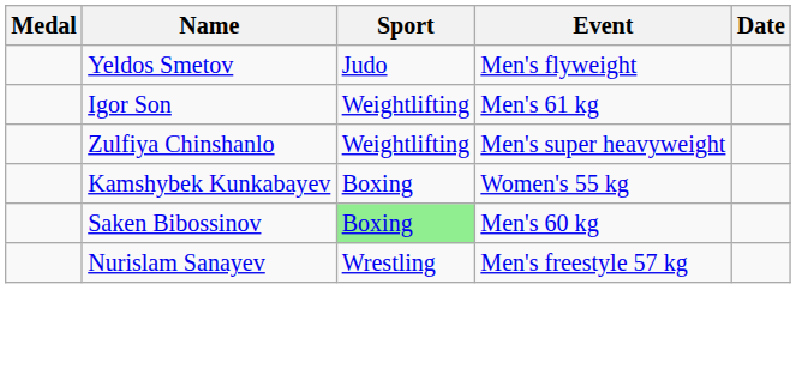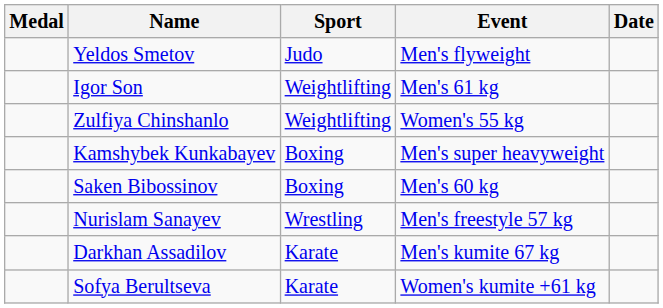Zulfiya Chinshanlo | Event: Men's super heavyweight -> Women's 55 kg
Kamshybek Kunkabayev | Event: Women's 55 kg -> Men's super heavyweight
Saken Bibossinov | Sport: lightgreen background -> no background
+ row: Darkhan Assadilov | Karate | Men's kumite 67 kg
+ row: Sofya Berultseva | Karate | Women's kumite +61 kg
